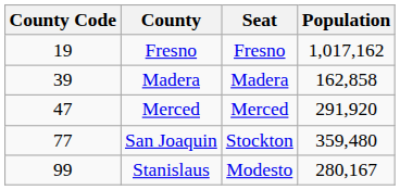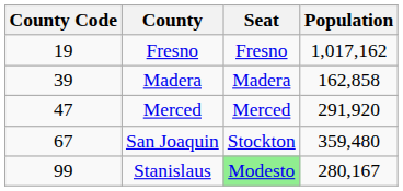San Joaquin | County Code: 77 -> 67
Stanislaus | Seat: no background -> lightgreen background
